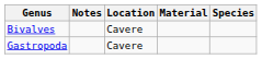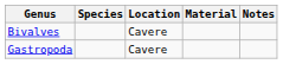columns swapped: Species <-> Notes
